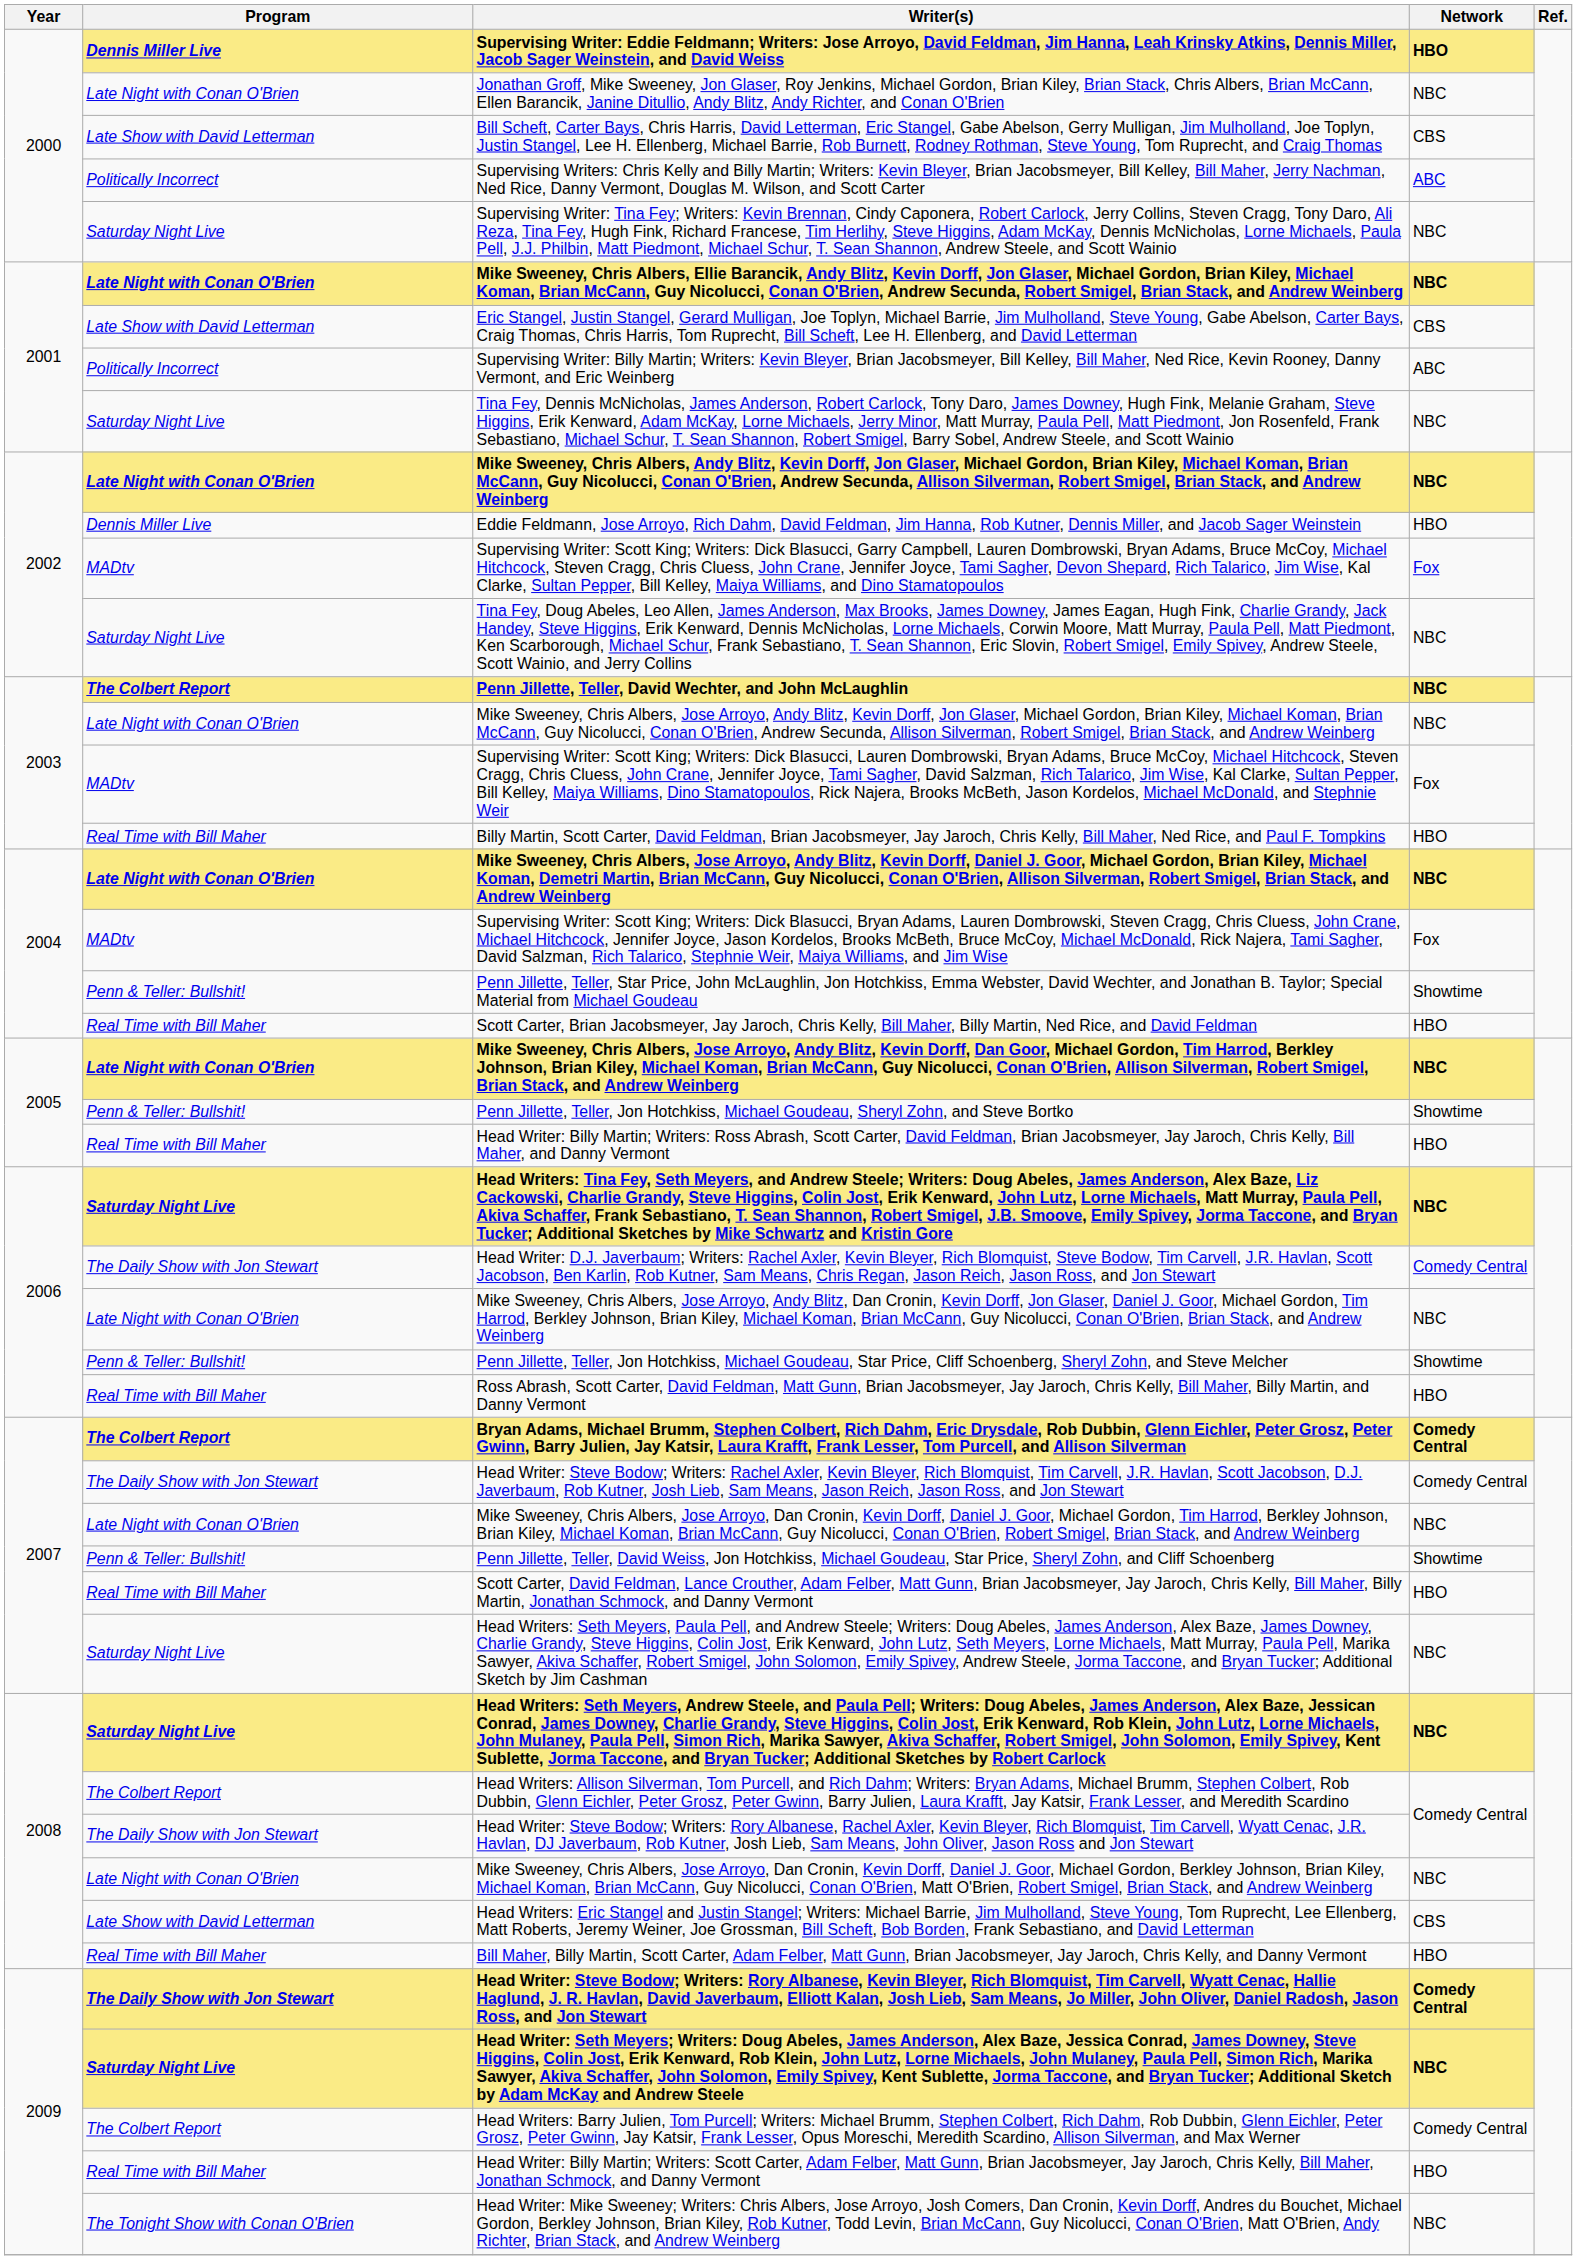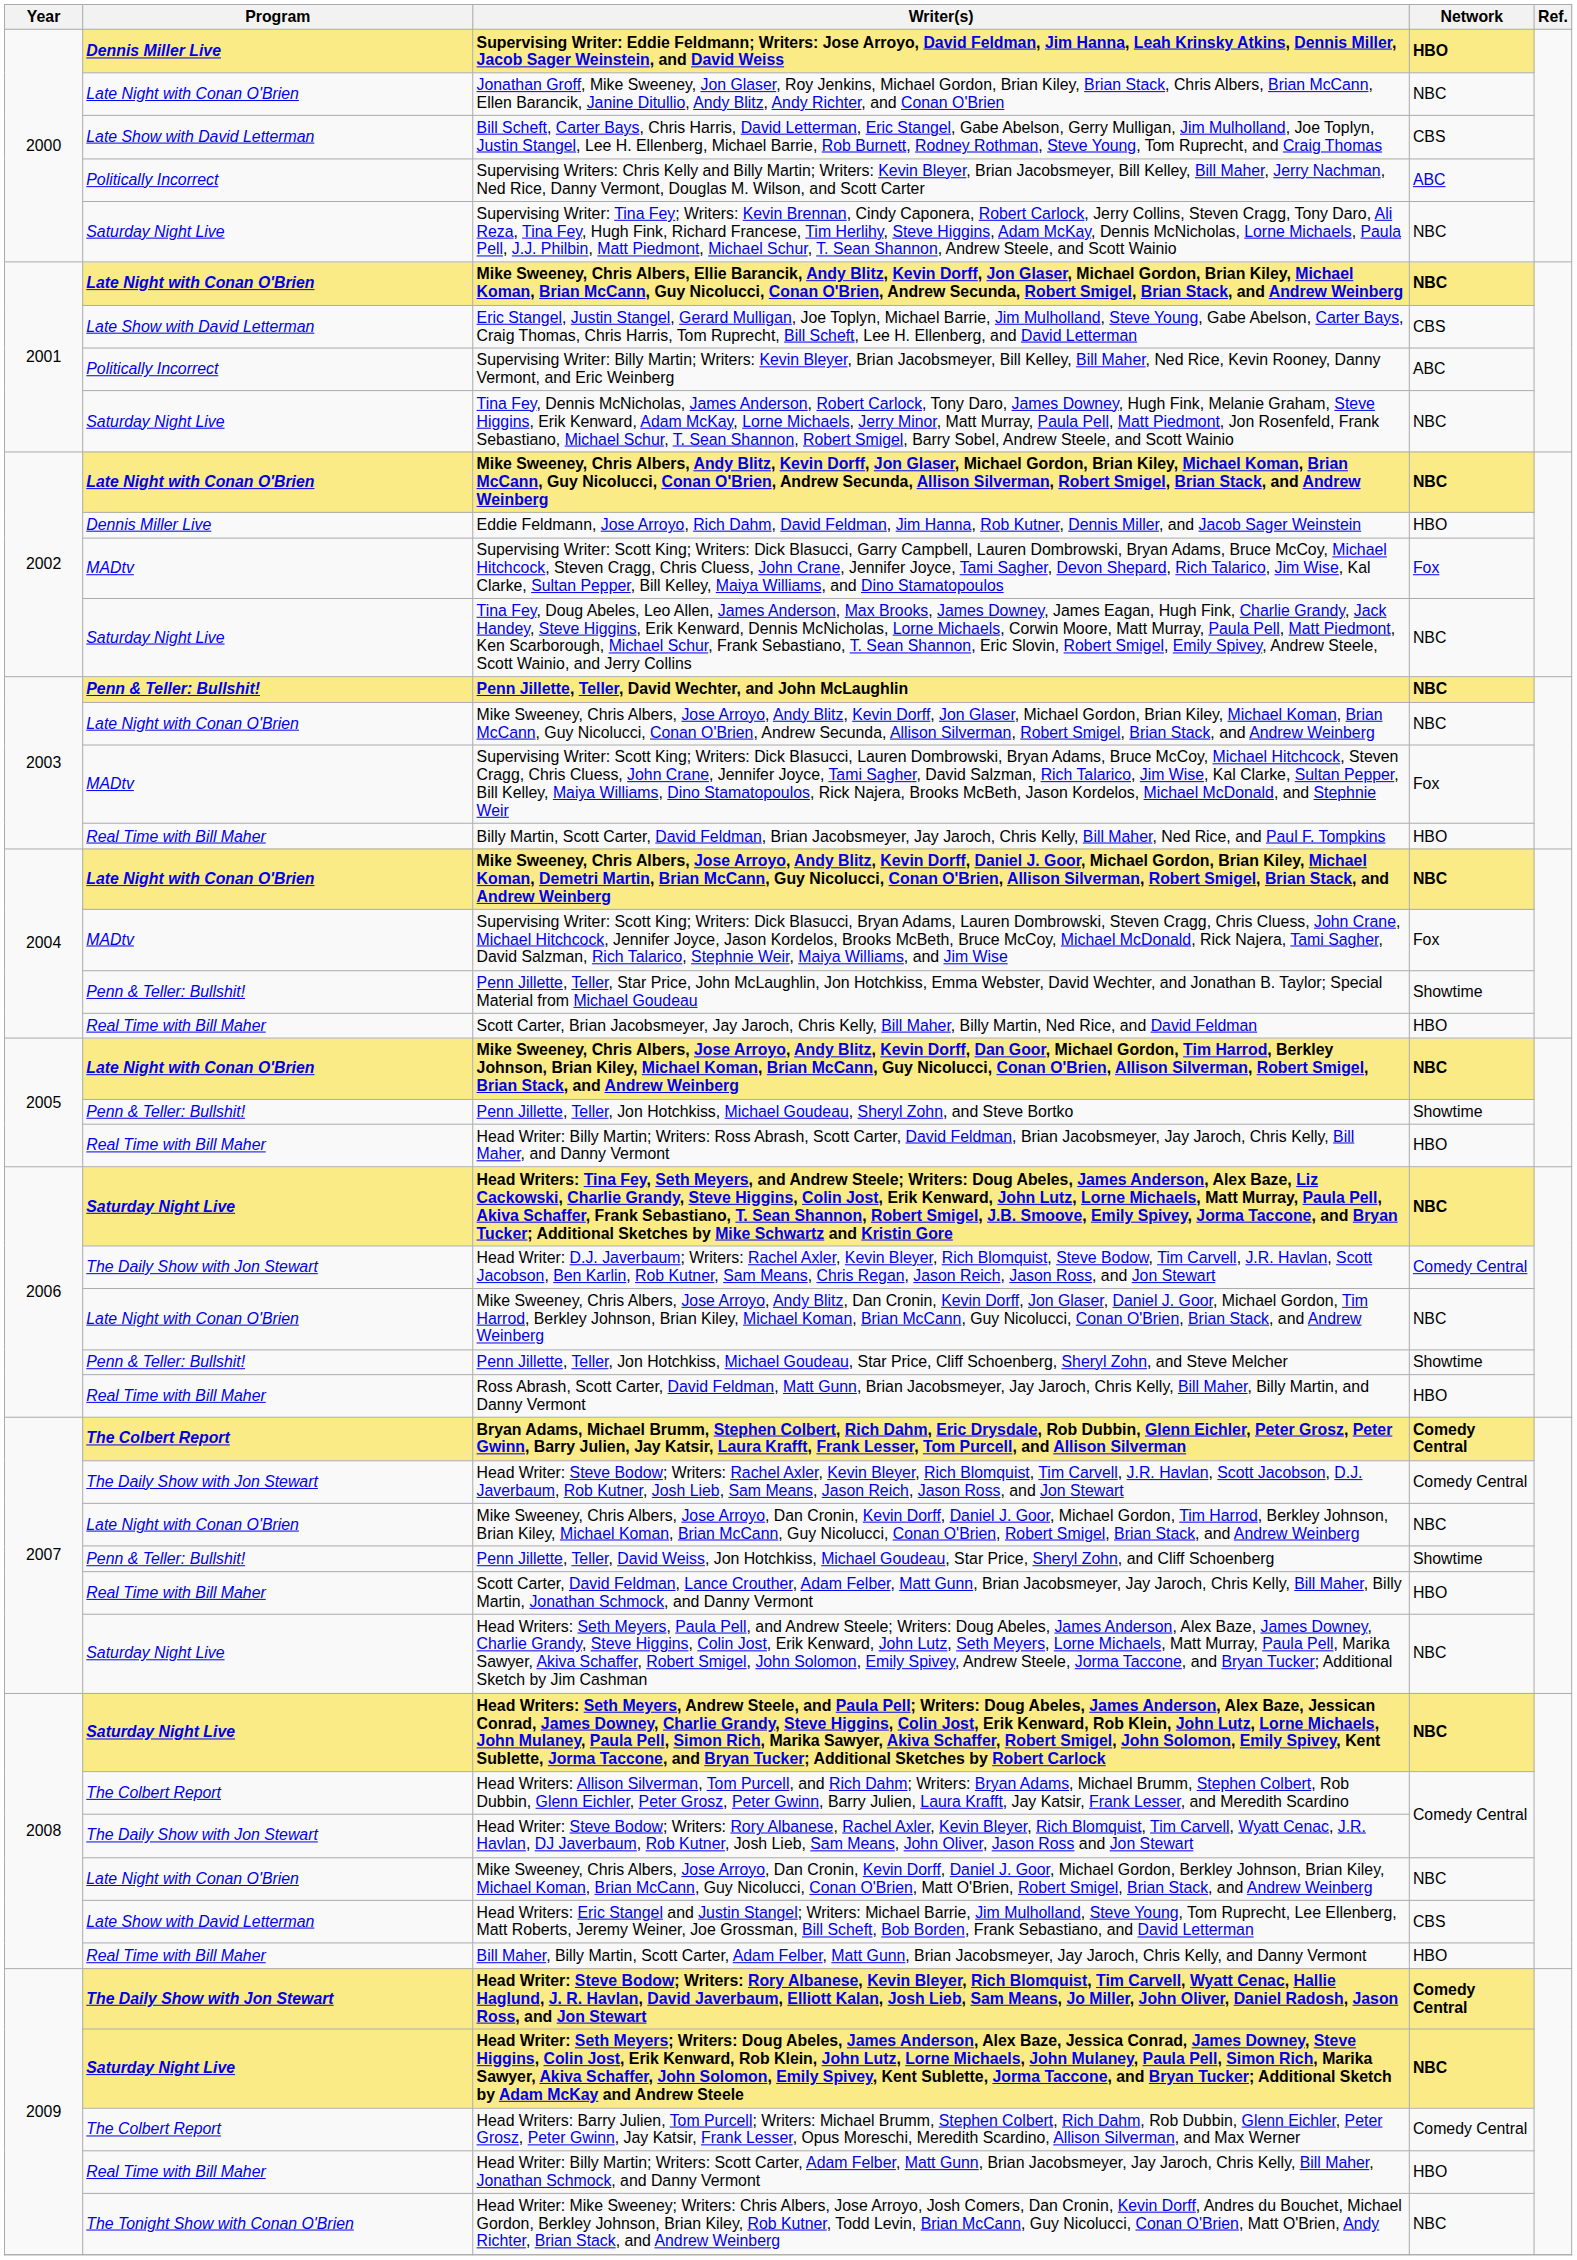Penn Jillette, Teller, David Wechter, and John McLaughlin | Program: The Colbert Report -> Penn & Teller: Bullshit!
